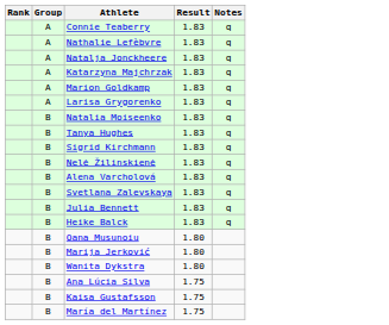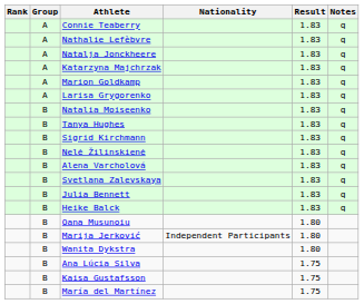+ column: Nationality | Independent Participants
